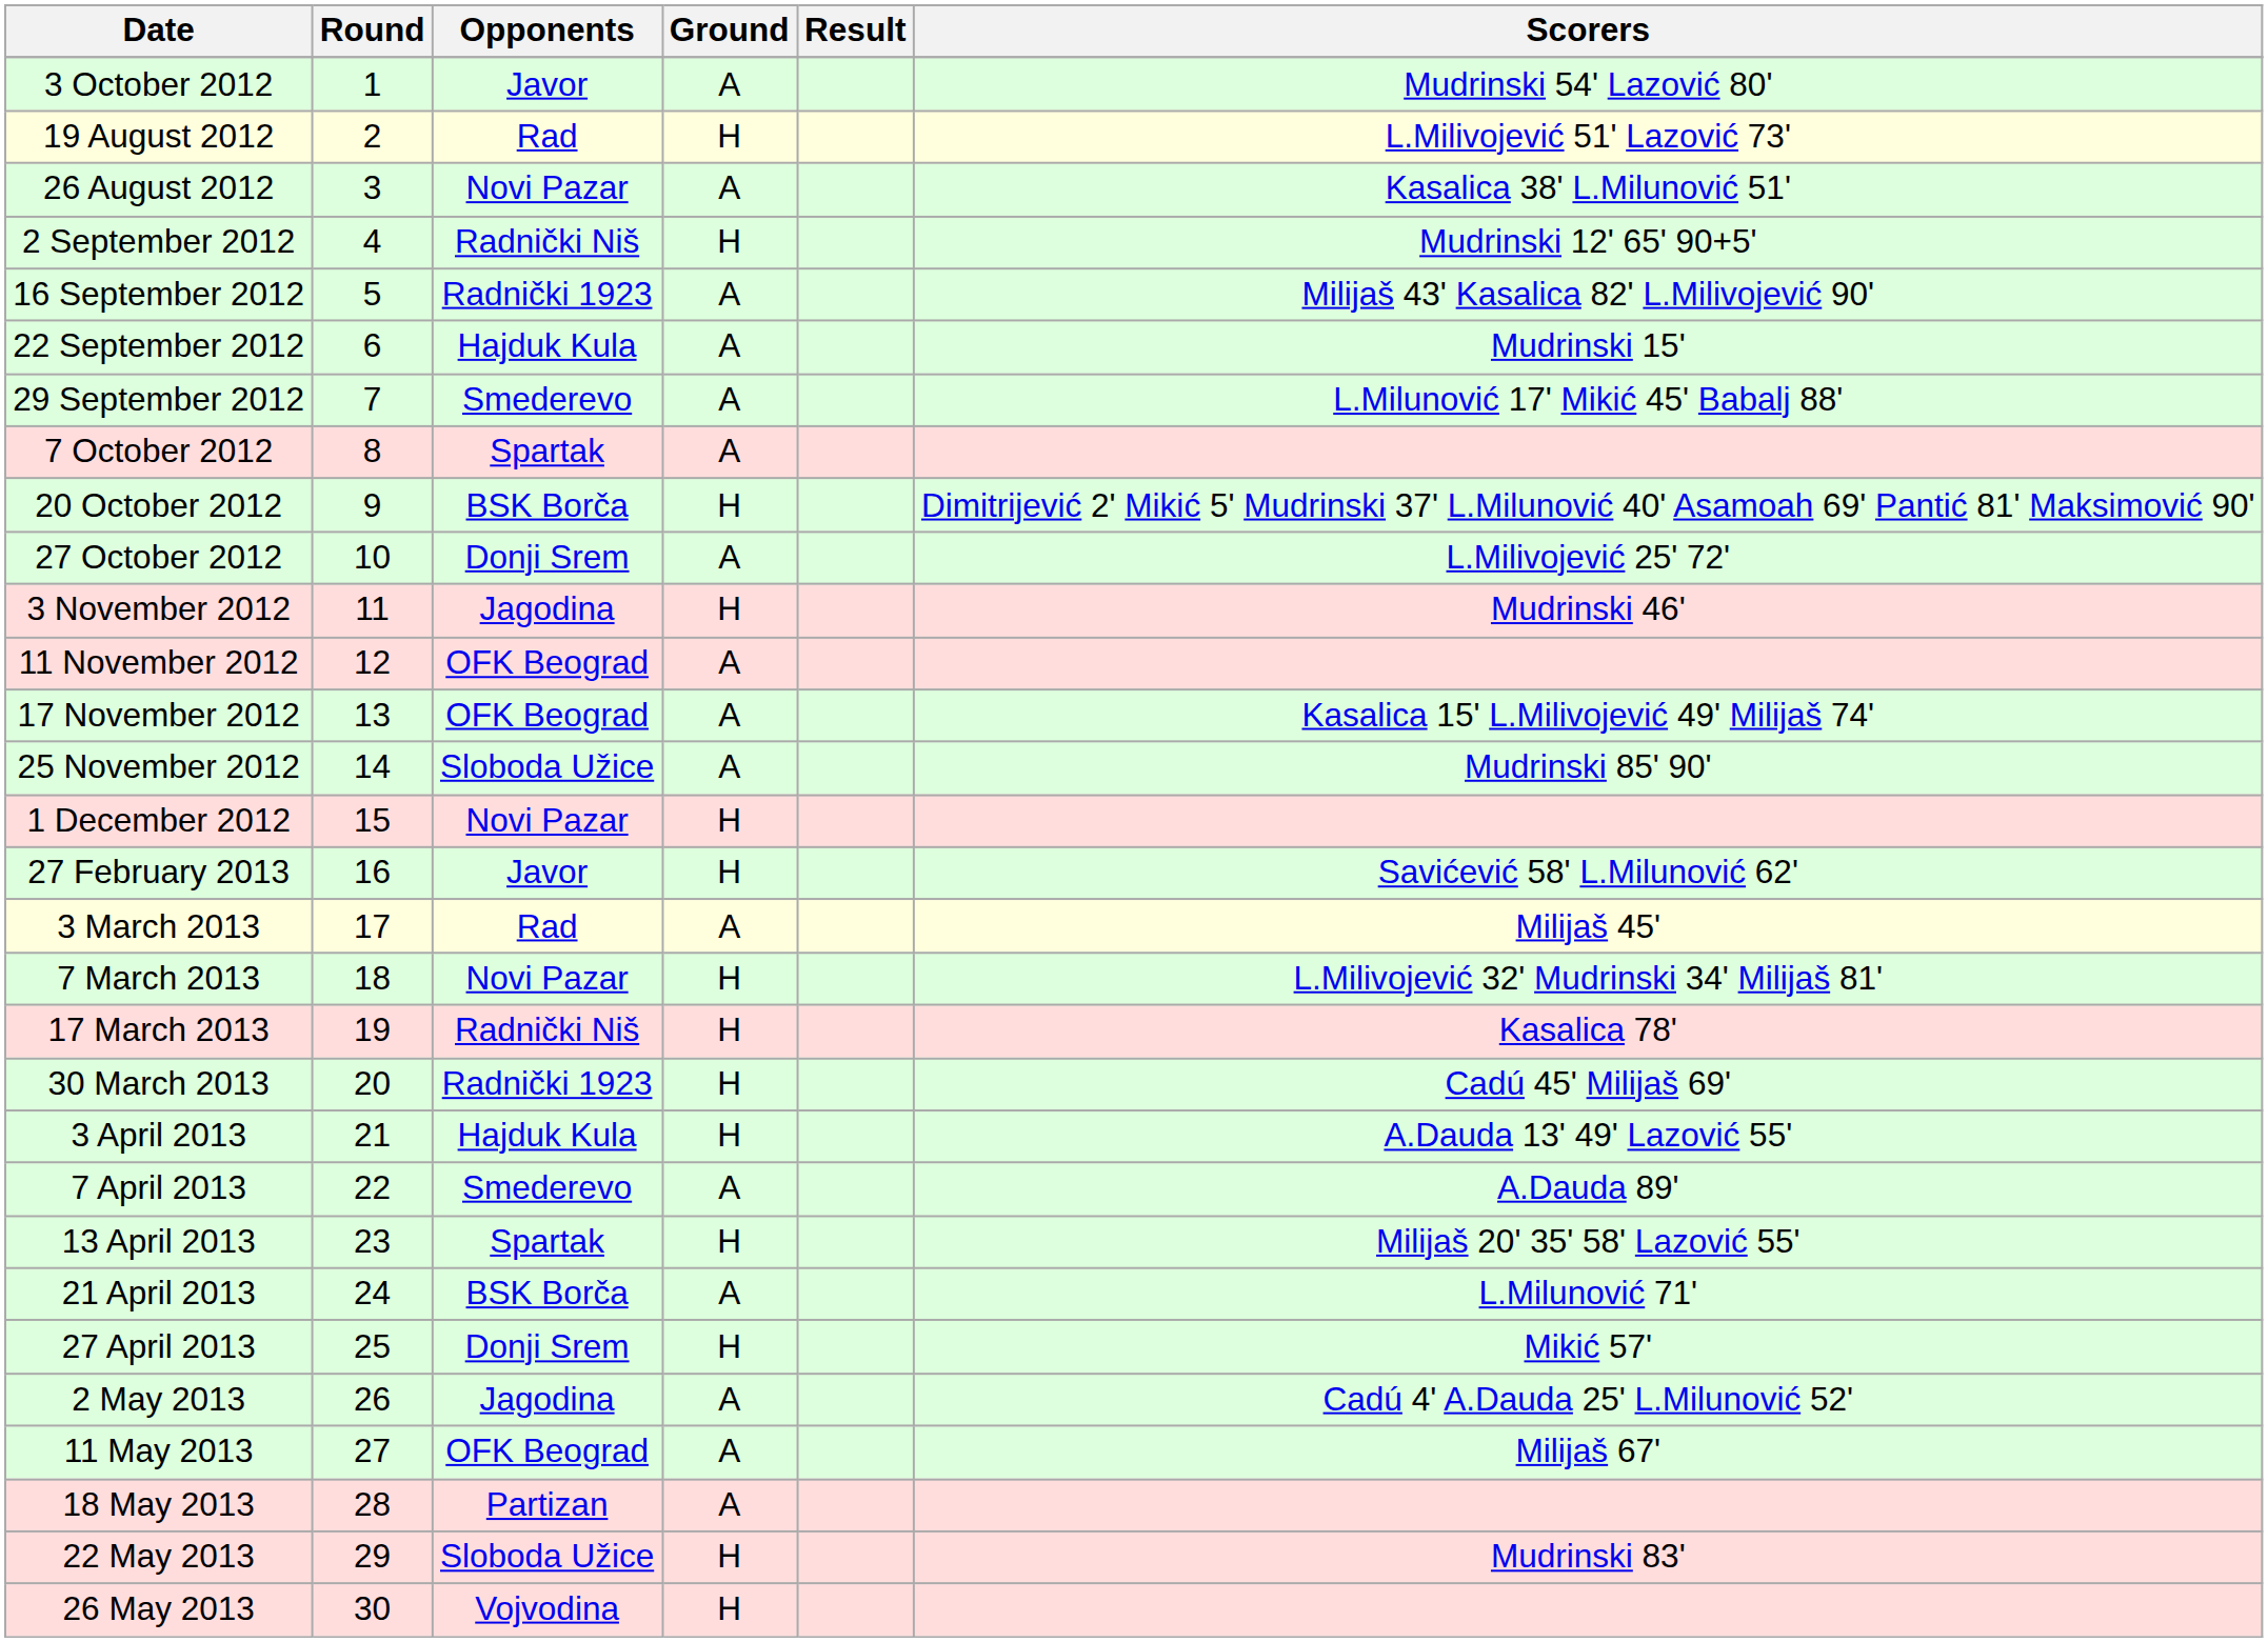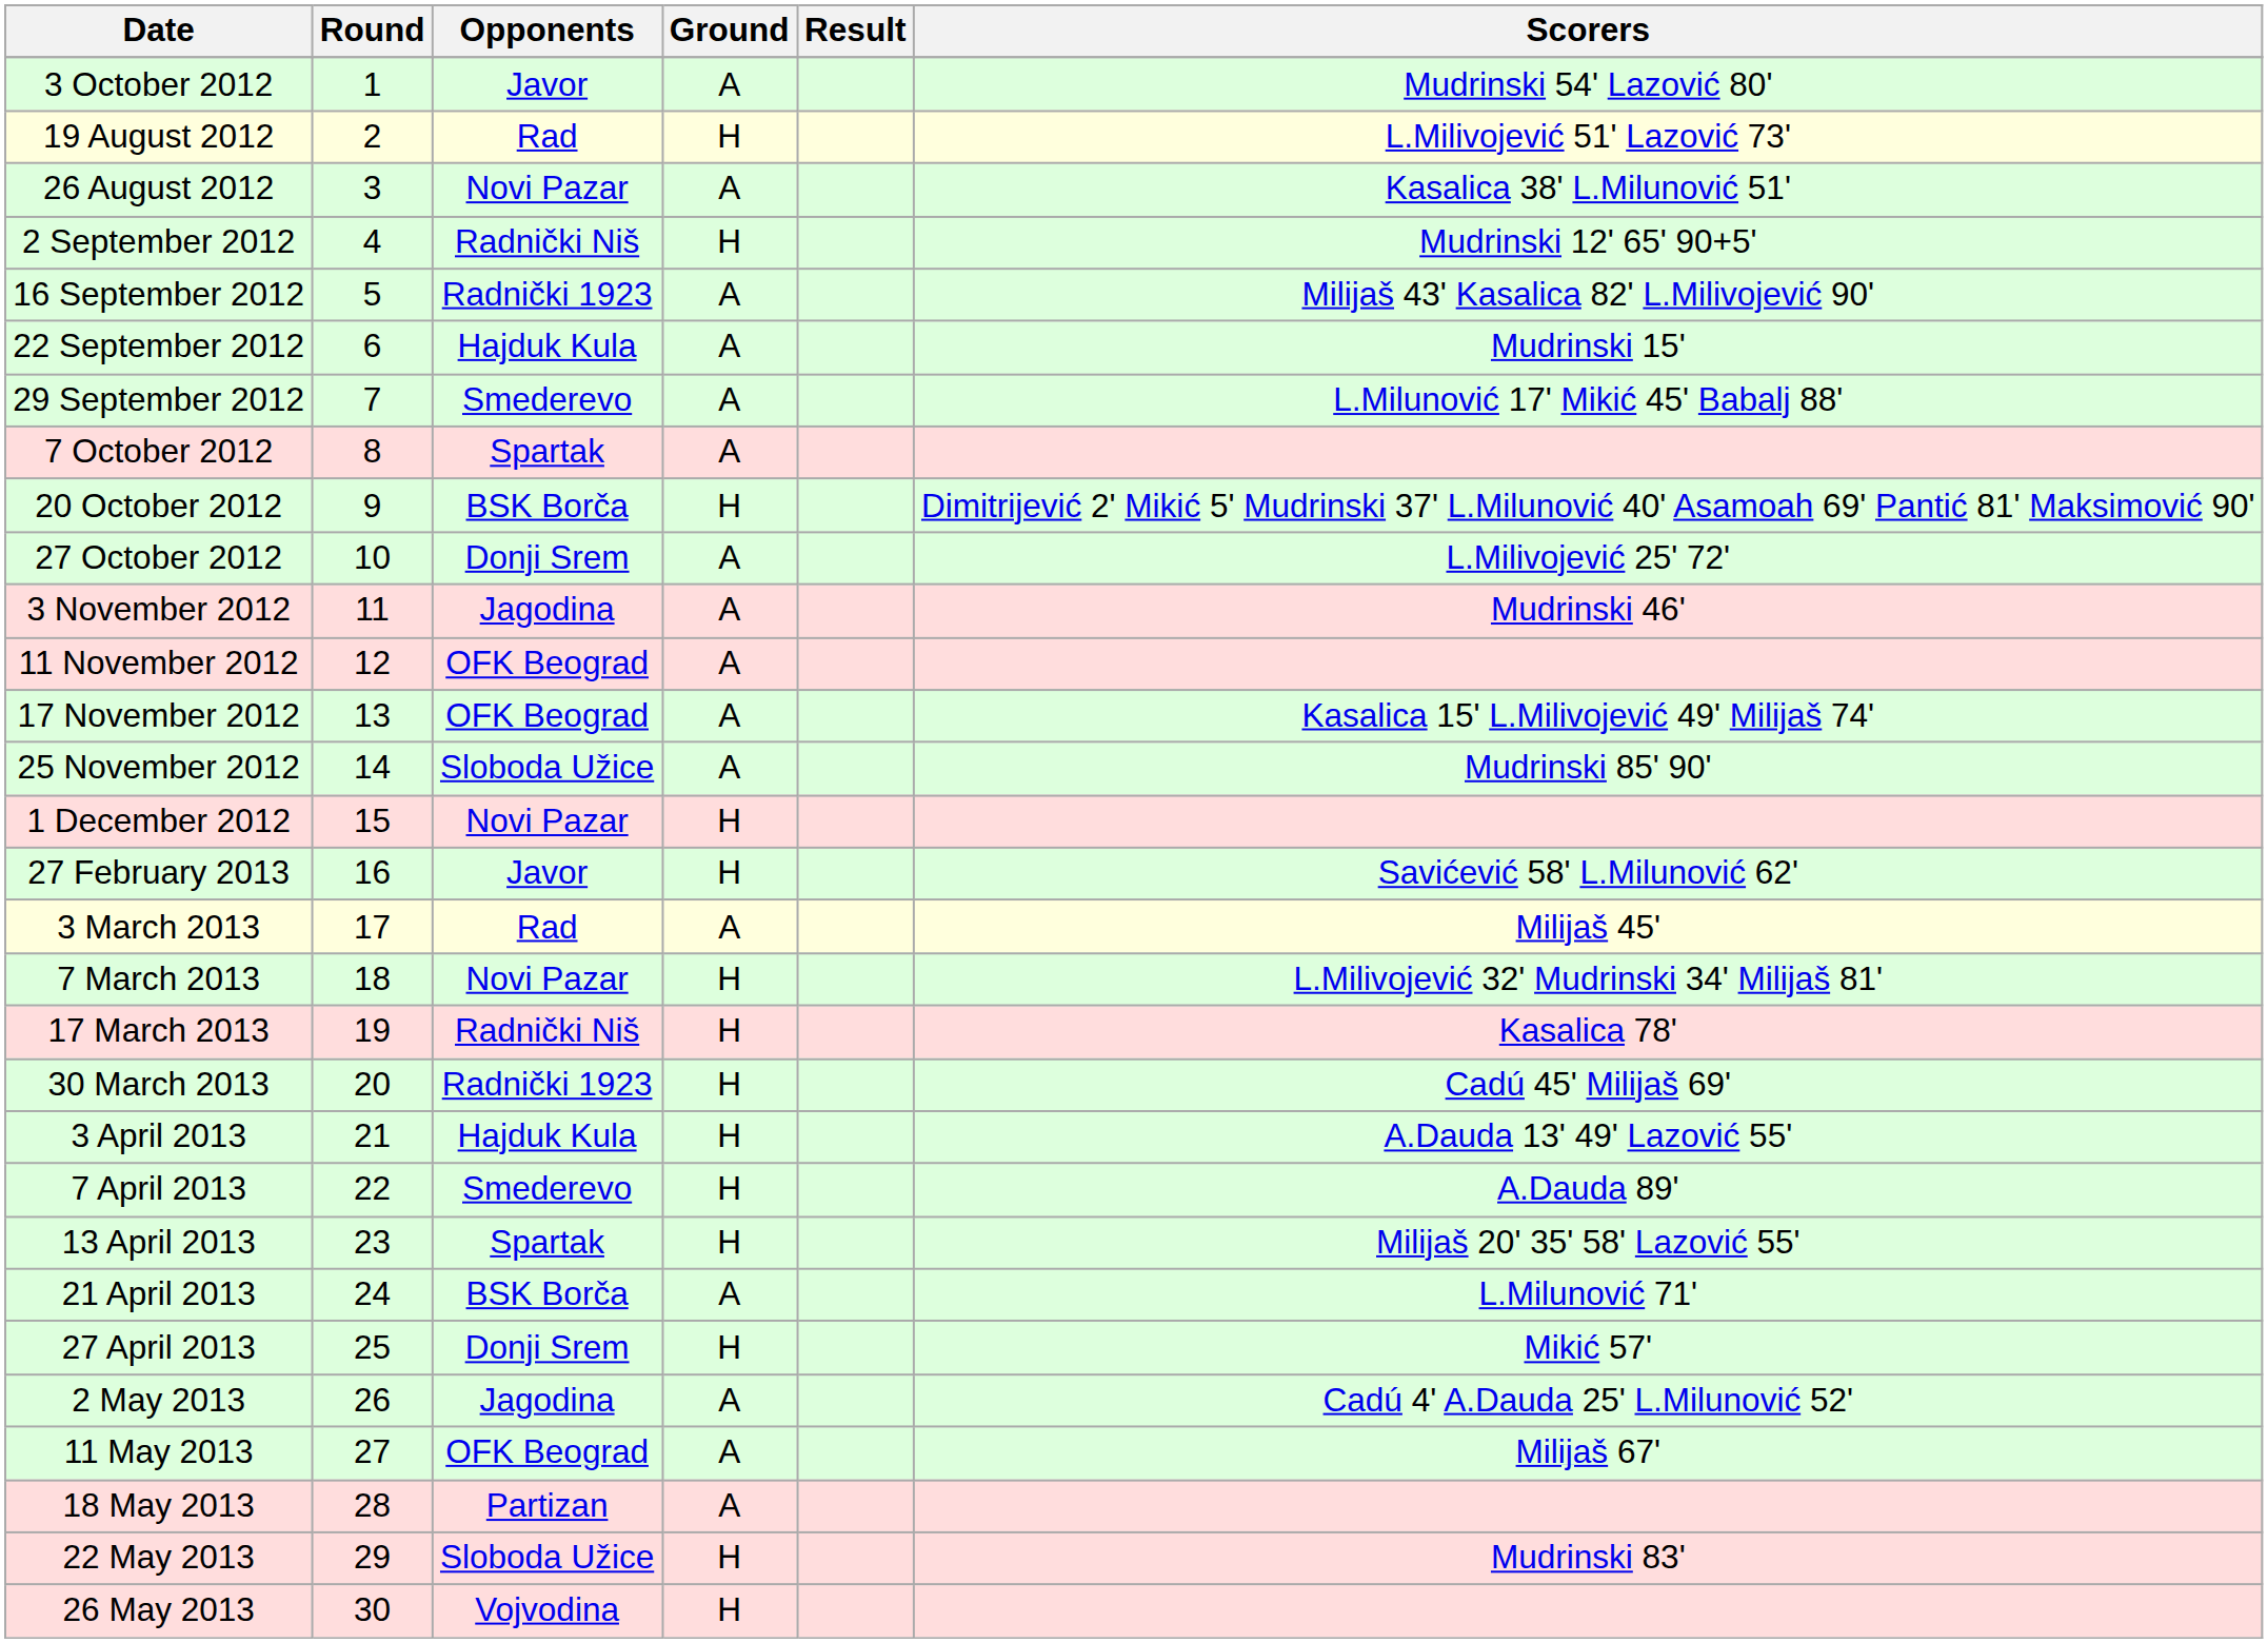3 November 2012 | Ground: H -> A
7 April 2013 | Ground: A -> H
